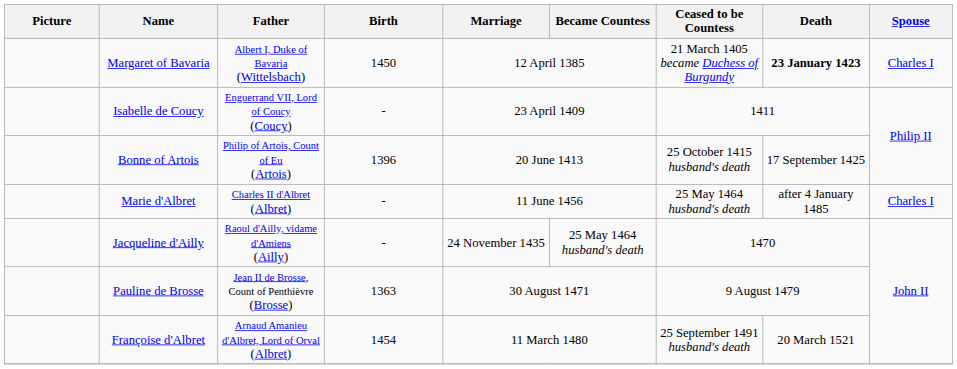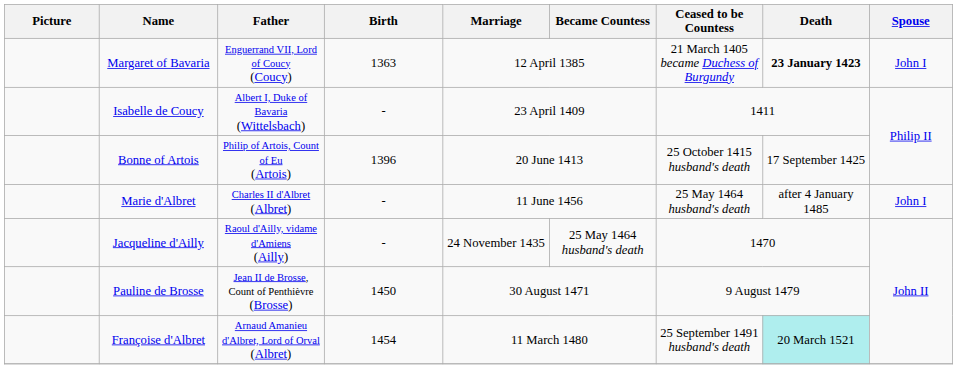Margaret of Bavaria | Father: Albert I, Duke of Bavaria (Wittelsbach) -> Enguerrand VII, Lord of Coucy (Coucy)
Margaret of Bavaria | Birth: 1450 -> 1363
Margaret of Bavaria | Spouse: Charles I -> John I
Isabelle de Coucy | Father: Enguerrand VII, Lord of Coucy (Coucy) -> Albert I, Duke of Bavaria (Wittelsbach)
Marie d'Albret | Spouse: Charles I -> John I
Pauline de Brosse | Birth: 1363 -> 1450
Françoise d'Albret | Death: no background -> paleturquoise background
